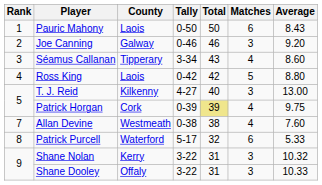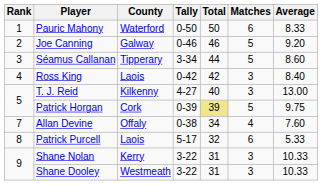Pauric Mahony | County: Laois -> Waterford
Pauric Mahony | Average: 8.43 -> 8.33
Joe Canning | Matches: 3 -> 5
Séamus Callanan | Total: 43 -> 44
Séamus Callanan | Matches: 4 -> 5
Ross King | Matches: 5 -> 3
Ross King | Average: 8.80 -> 8.40
Patrick Horgan | Matches: 4 -> 5
Allan Devine | County: Westmeath -> Offaly
Allan Devine | Total: 38 -> 34
Patrick Purcell | County: Waterford -> Laois
Shane Nolan | Average: 10.32 -> 10.33
Shane Dooley | County: Offaly -> Westmeath
